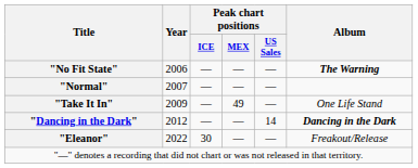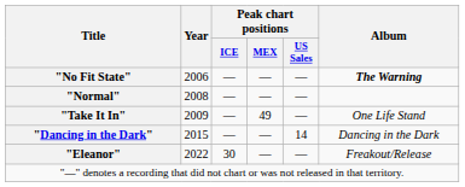"Normal" | Year: 2007 -> 2008
"Dancing in the Dark" | Year: 2012 -> 2015
"Dancing in the Dark" | Album: bold -> normal
